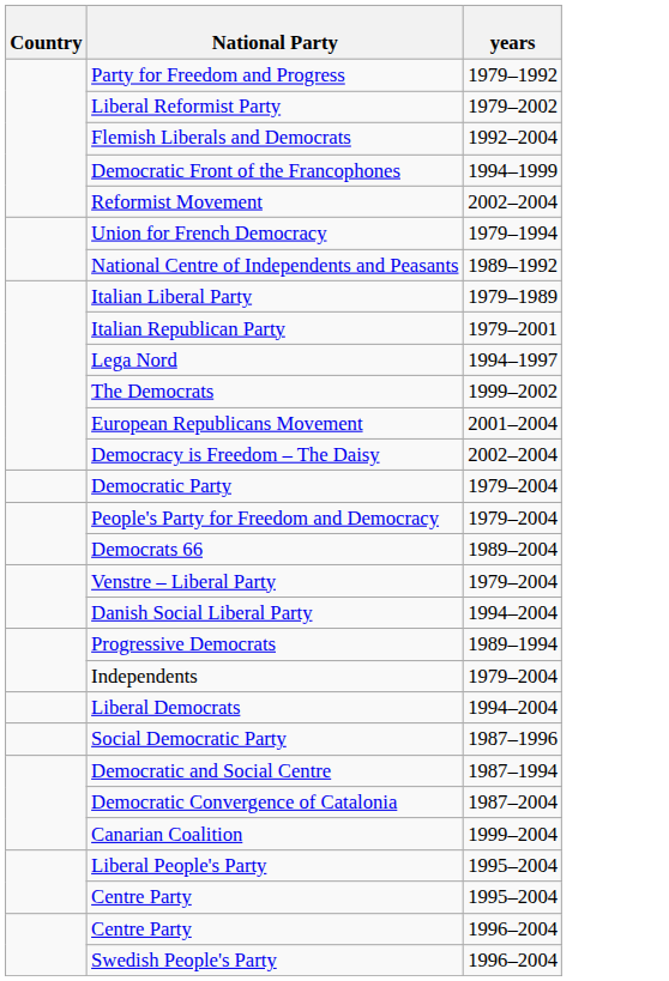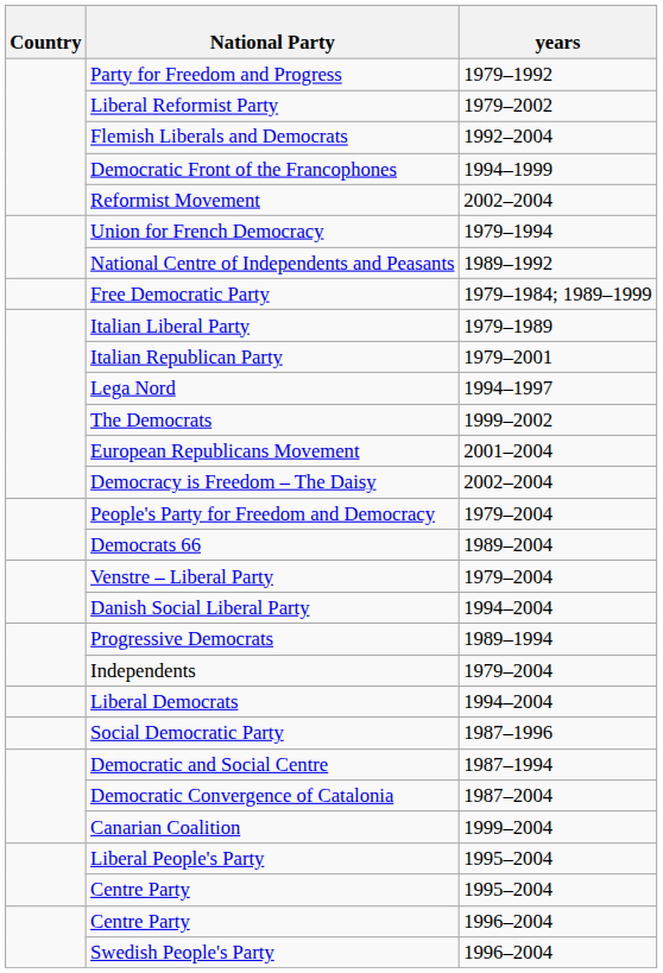+ row: Free Democratic Party | 1979–1984; 1989–1999
- row: Democratic Party | 1979–2004
